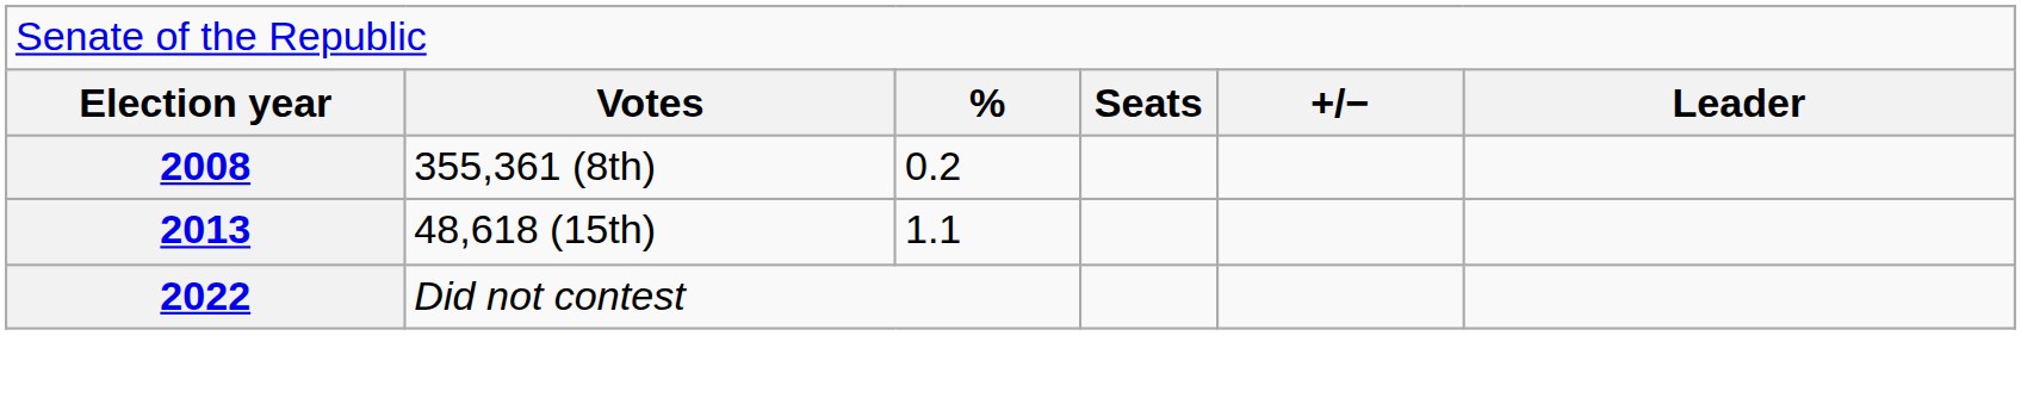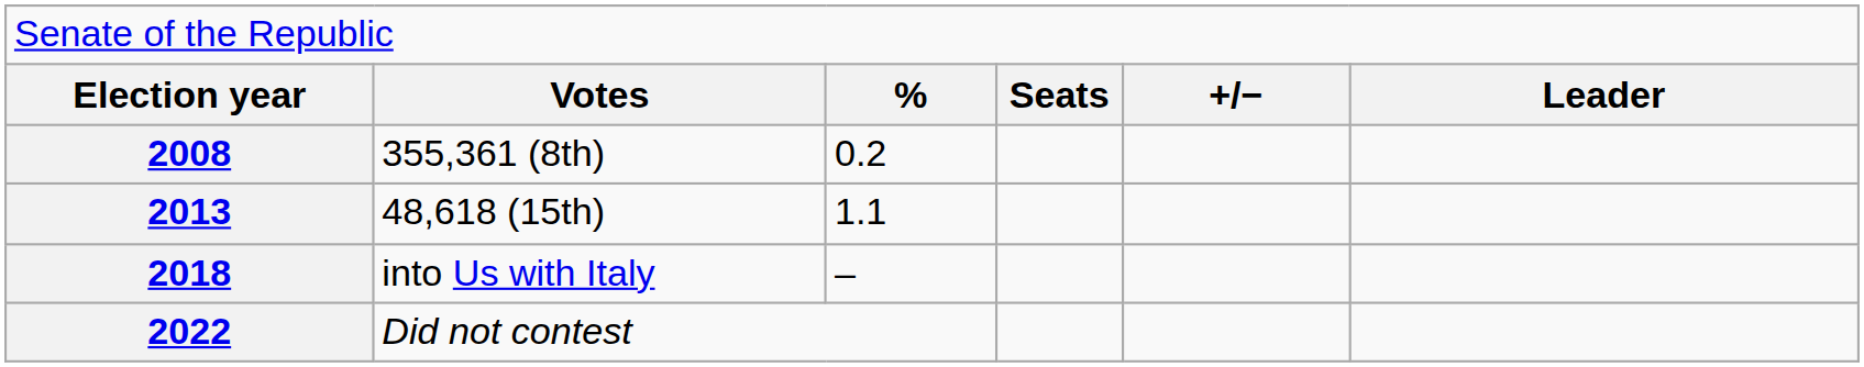+ row: 2018 | into Us with Italy | –
